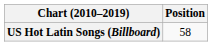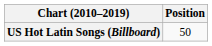US Hot Latin Songs (Billboard) | Position: 58 -> 50
